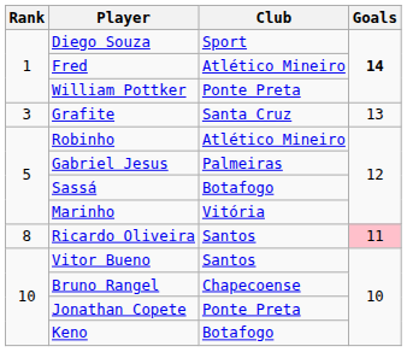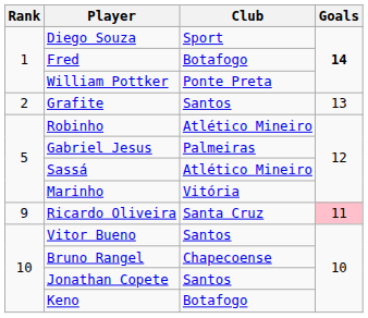Fred | Club: Atlético Mineiro -> Botafogo
Grafite | Rank: 3 -> 2
Grafite | Club: Santa Cruz -> Santos
Sassá | Club: Botafogo -> Atlético Mineiro
Ricardo Oliveira | Rank: 8 -> 9
Ricardo Oliveira | Club: Santos -> Santa Cruz
Jonathan Copete | Club: Ponte Preta -> Santos
